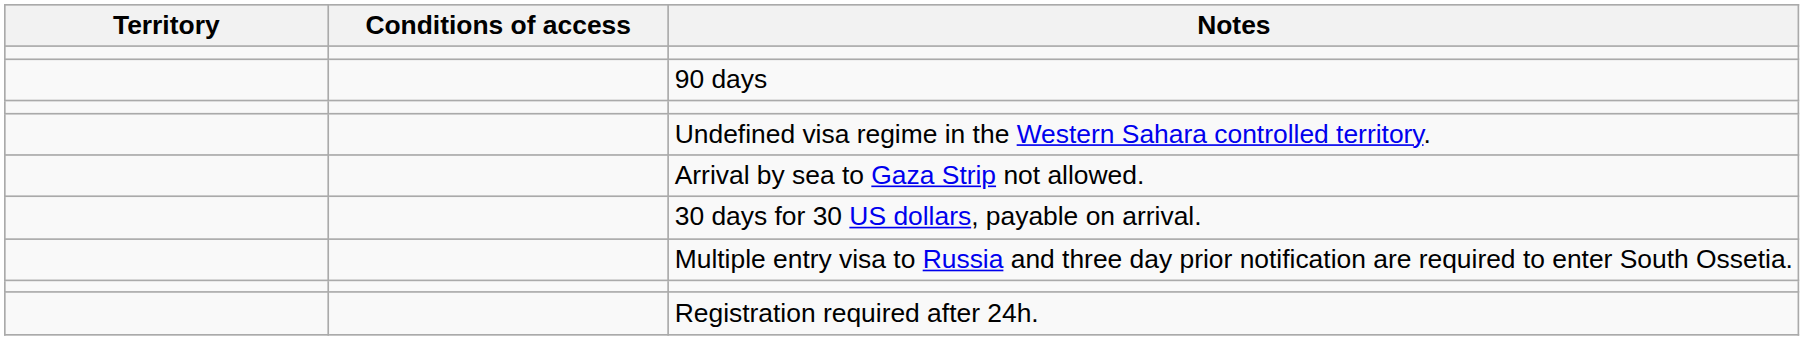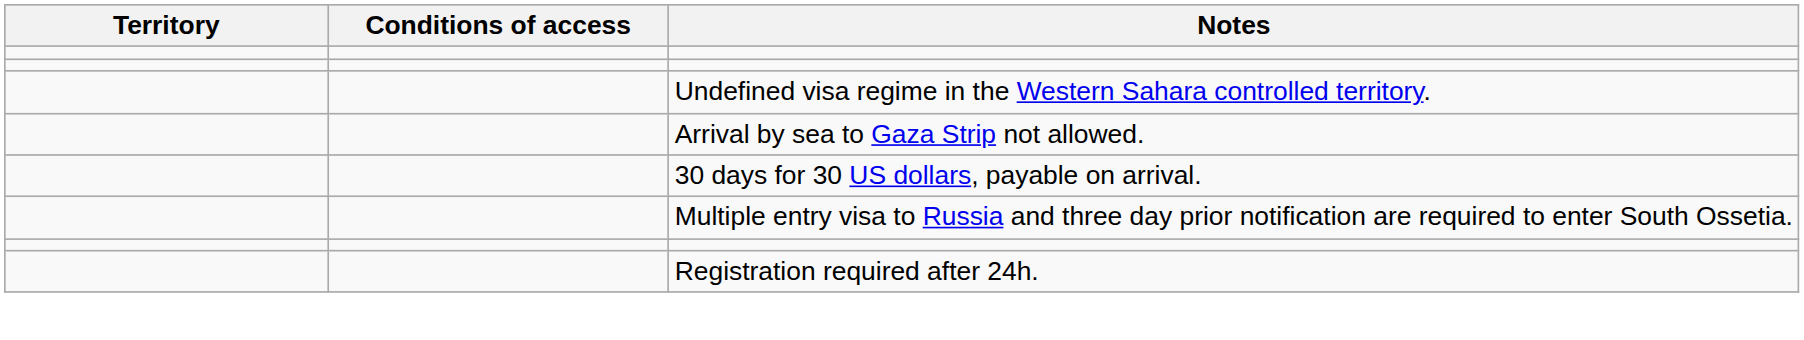- row: 90 days
